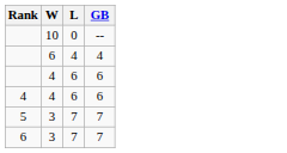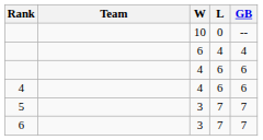+ column: Team
